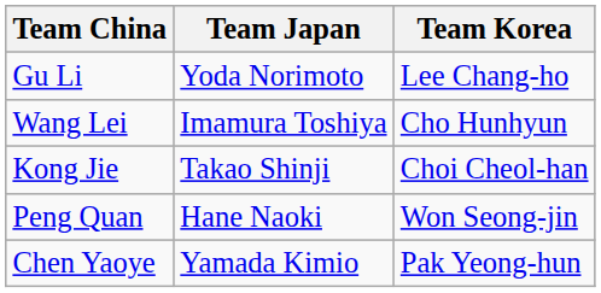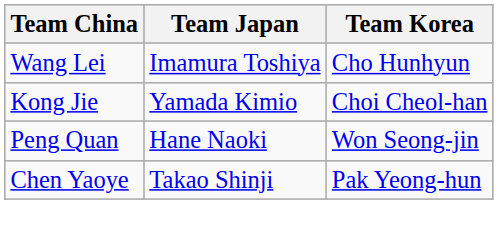- row: Gu Li | Yoda Norimoto | Lee Chang-ho
Kong Jie | Team Japan: Takao Shinji -> Yamada Kimio
Chen Yaoye | Team Japan: Yamada Kimio -> Takao Shinji
